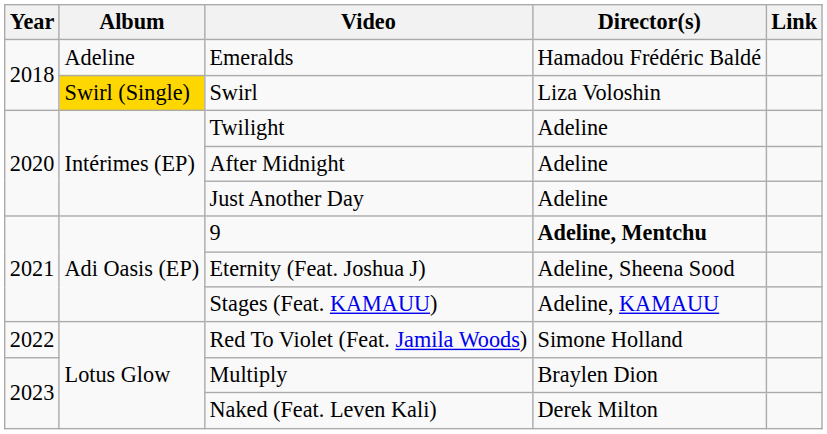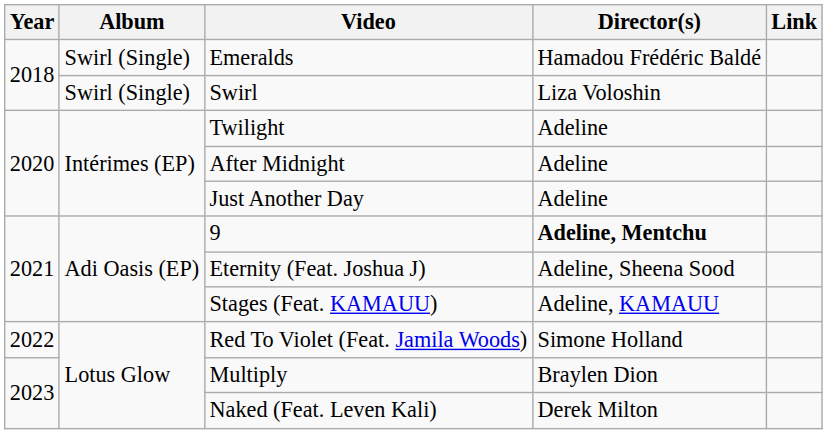Emeralds | Album: Adeline -> Swirl (Single)
Swirl | Album: gold background -> no background
